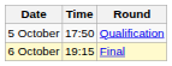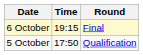rows swapped: 5 October <-> 6 October
